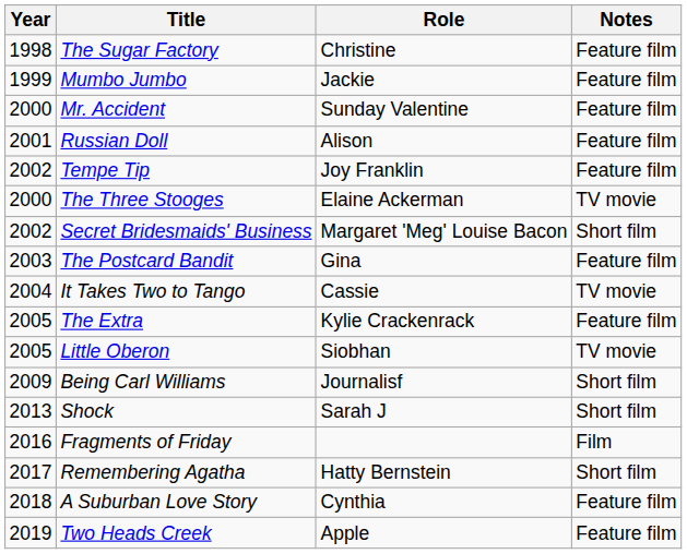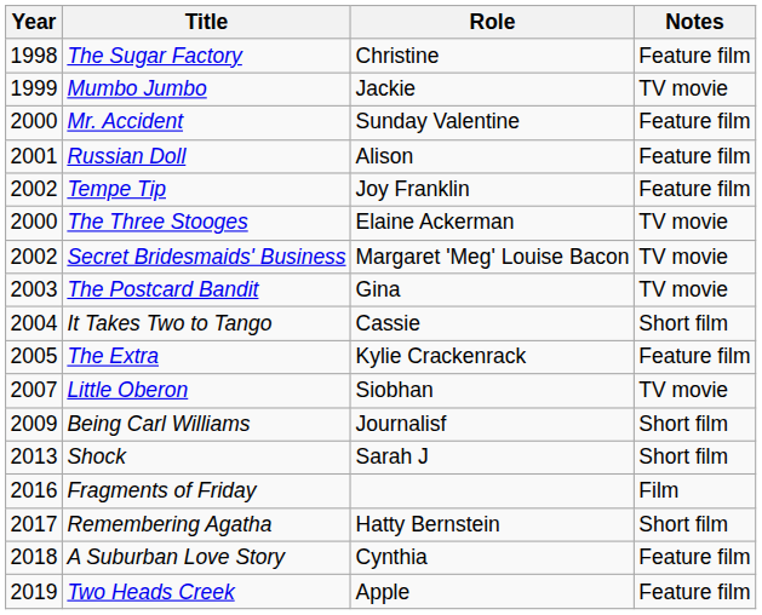Mumbo Jumbo | Notes: Feature film -> TV movie
Secret Bridesmaids' Business | Notes: Short film -> TV movie
The Postcard Bandit | Notes: Feature film -> TV movie
It Takes Two to Tango | Notes: TV movie -> Short film
Little Oberon | Year: 2005 -> 2007
